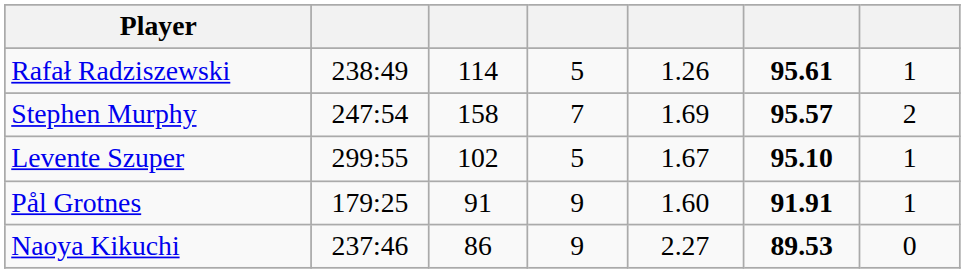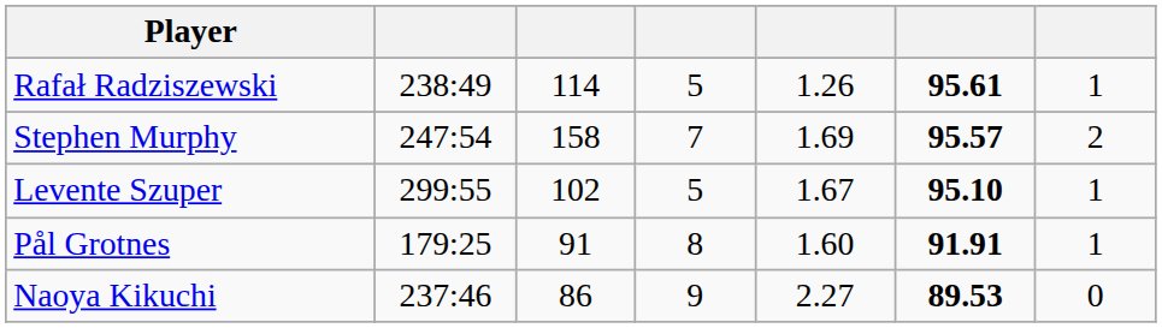Pål Grotnes | column 4: 9 -> 8
